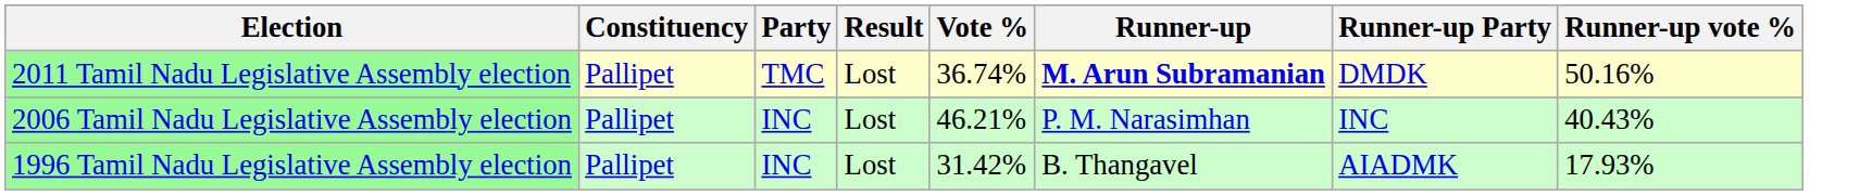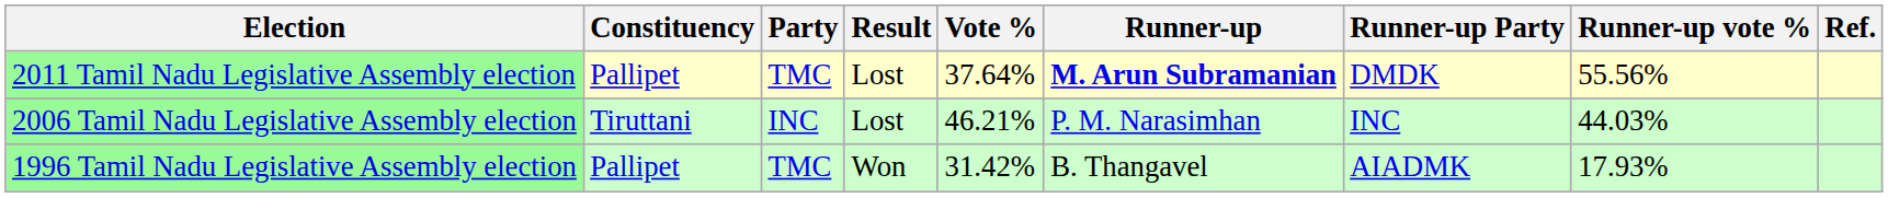+ column: Ref.
2011 Tamil Nadu Legislative Assembly election | Vote %: 36.74% -> 37.64%
2011 Tamil Nadu Legislative Assembly election | Runner-up vote %: 50.16% -> 55.56%
2006 Tamil Nadu Legislative Assembly election | Constituency: Pallipet -> Tiruttani
2006 Tamil Nadu Legislative Assembly election | Runner-up vote %: 40.43% -> 44.03%
1996 Tamil Nadu Legislative Assembly election | Party: INC -> TMC
1996 Tamil Nadu Legislative Assembly election | Result: Lost -> Won
